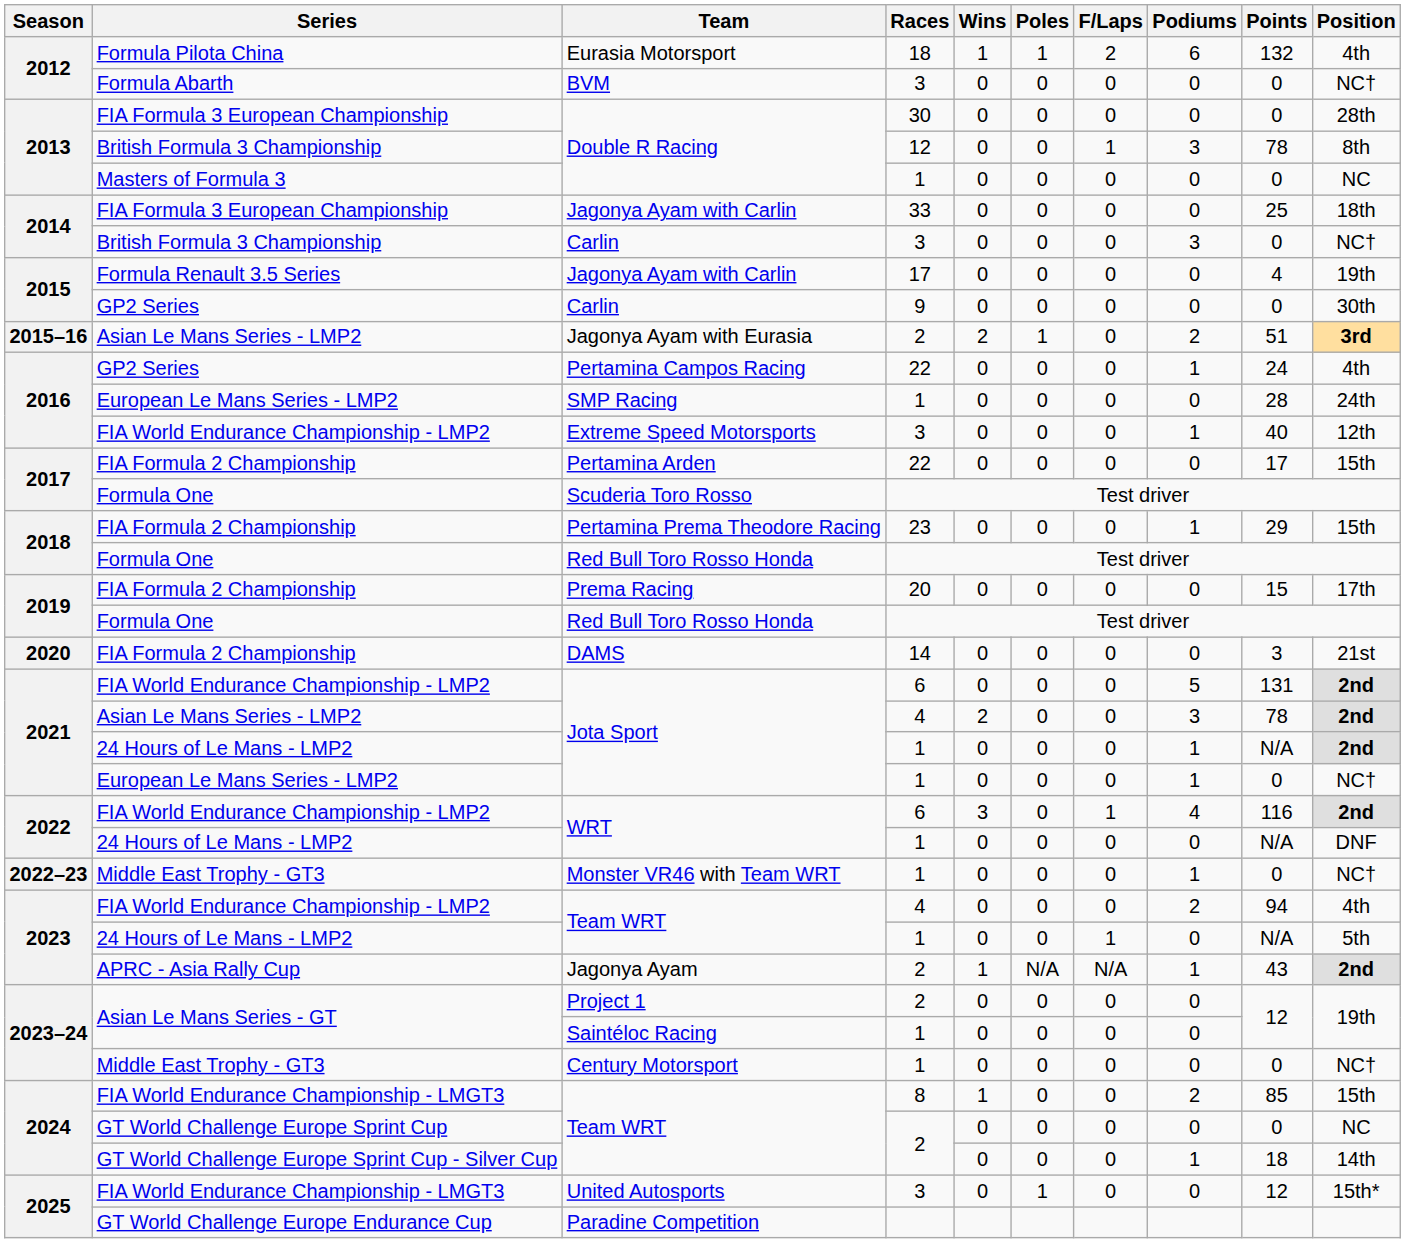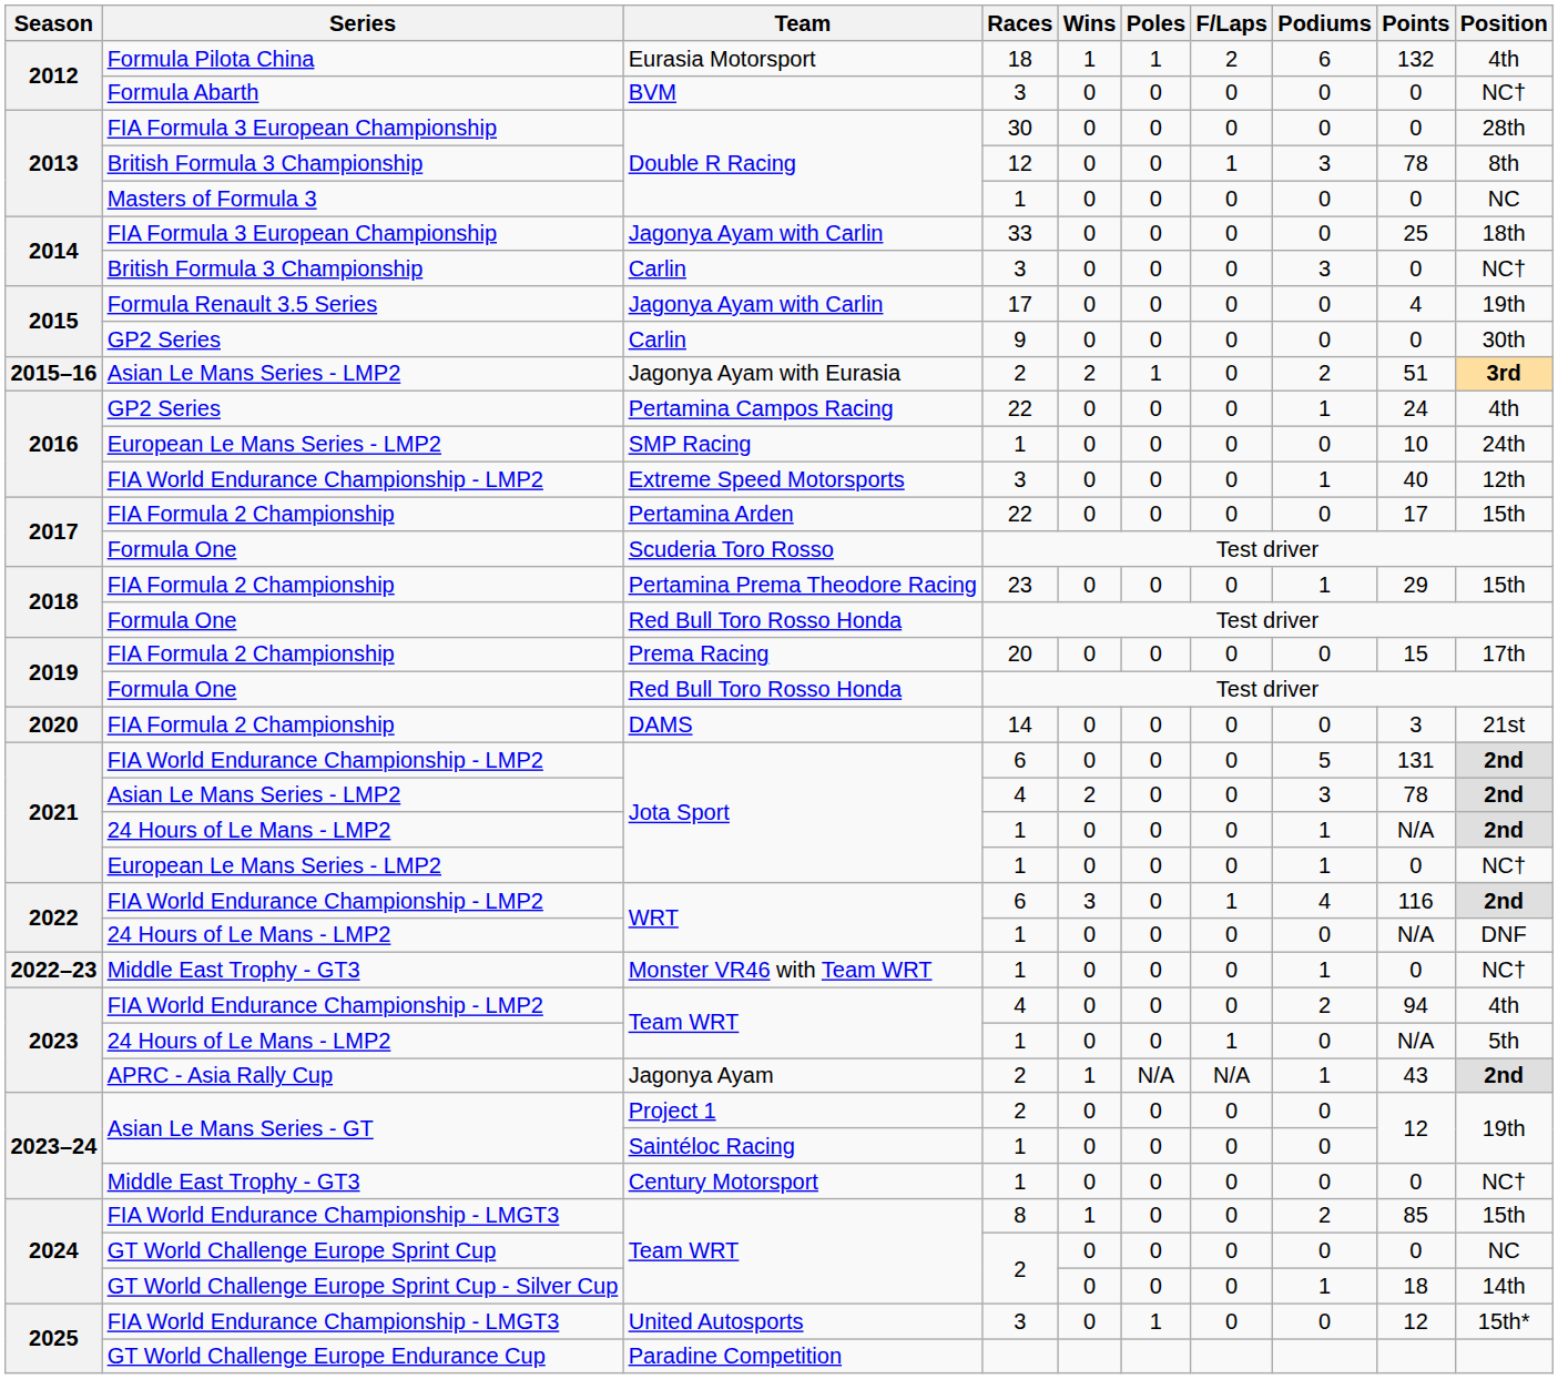SMP Racing | Points: 28 -> 10
